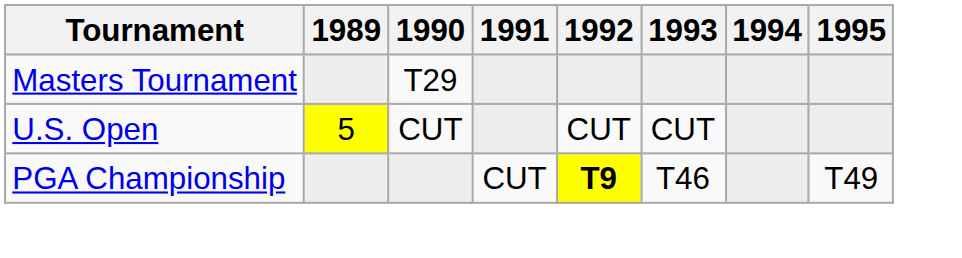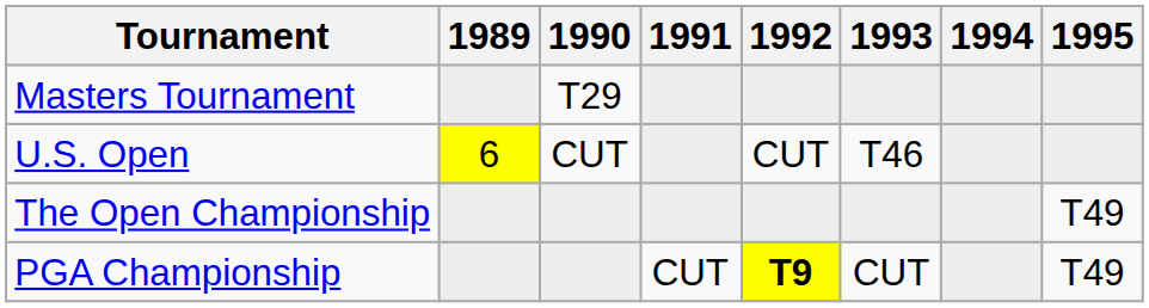U.S. Open | 1989: 5 -> 6
U.S. Open | 1993: CUT -> T46
+ row: The Open Championship | T49
PGA Championship | 1993: T46 -> CUT
